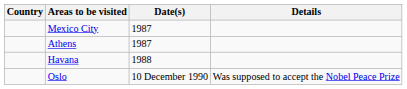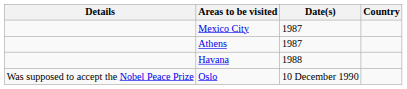columns swapped: Country <-> Details
